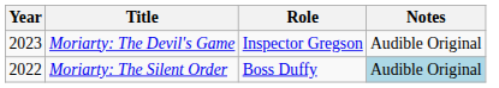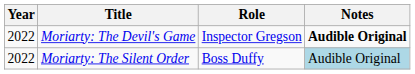Moriarty: The Devil's Game | Year: 2023 -> 2022
Moriarty: The Devil's Game | Notes: normal -> bold
